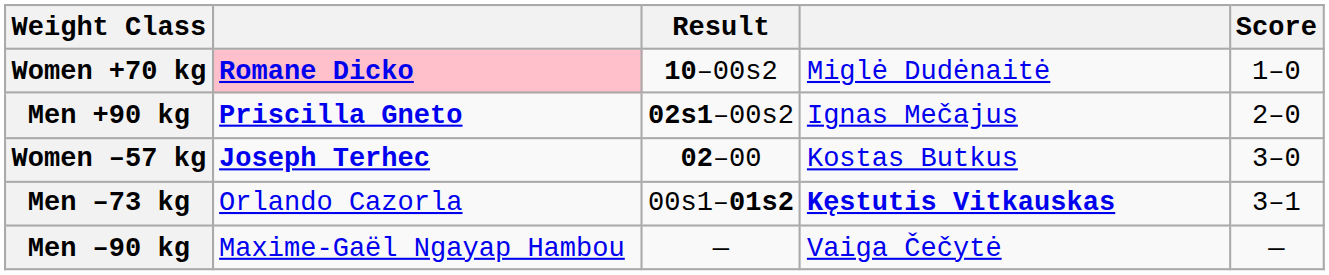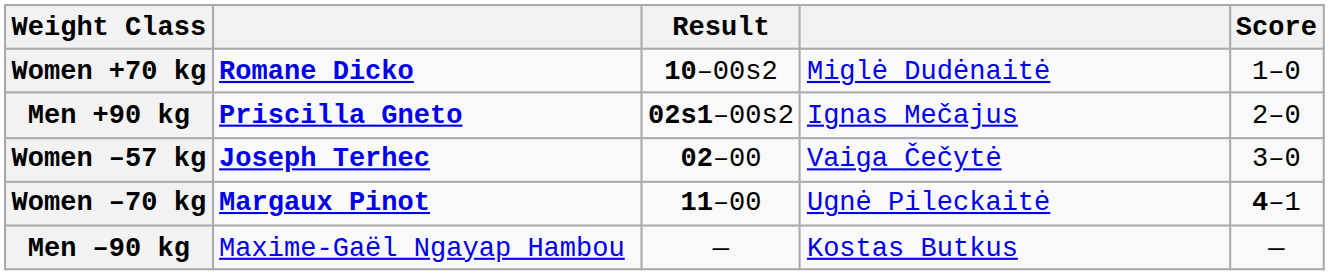Women +70 kg | column 2: pink background -> no background
Women –57 kg | column 4: Kostas Butkus -> Vaiga Čečytė
- row: Men –73 kg | Orlando Cazorla | 00s1–01s2 | Kęstutis Vitkauskas | 3–1
+ row: Women –70 kg | Margaux Pinot | 11–00 | Ugnė Pileckaitė | 4–1
Men –90 kg | column 4: Vaiga Čečytė -> Kostas Butkus
